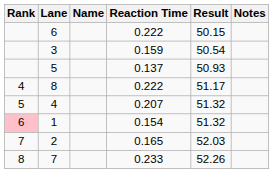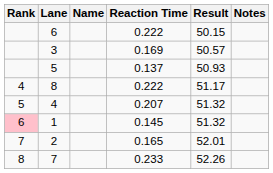3 | Reaction Time: 0.159 -> 0.169
3 | Result: 50.54 -> 50.57
1 | Reaction Time: 0.154 -> 0.145
2 | Result: 52.03 -> 52.01
